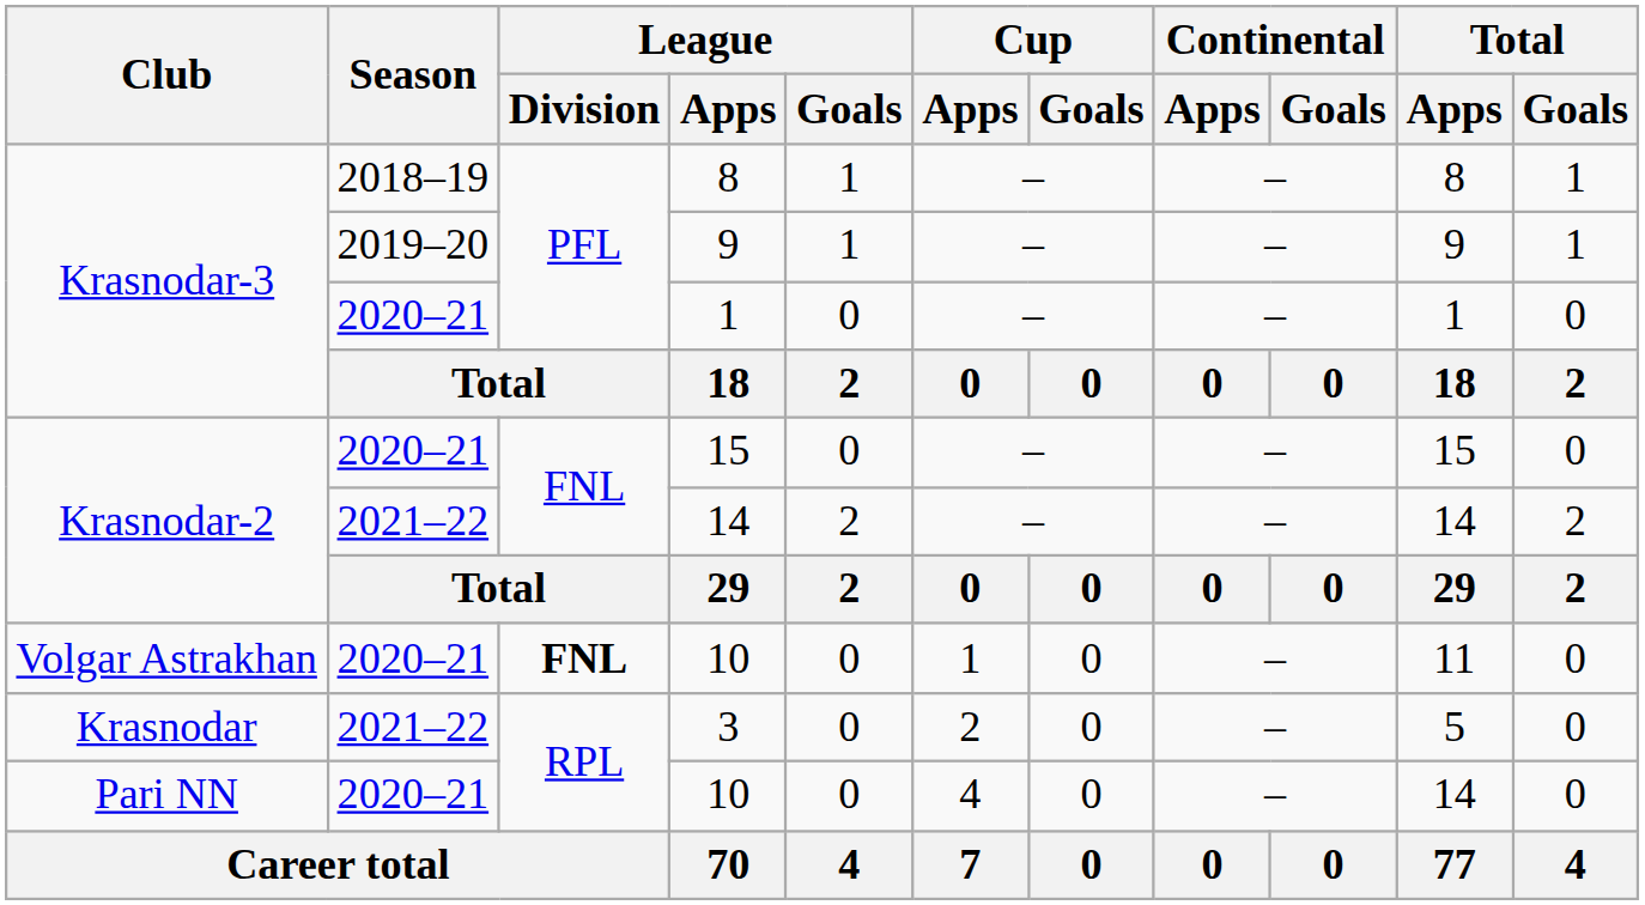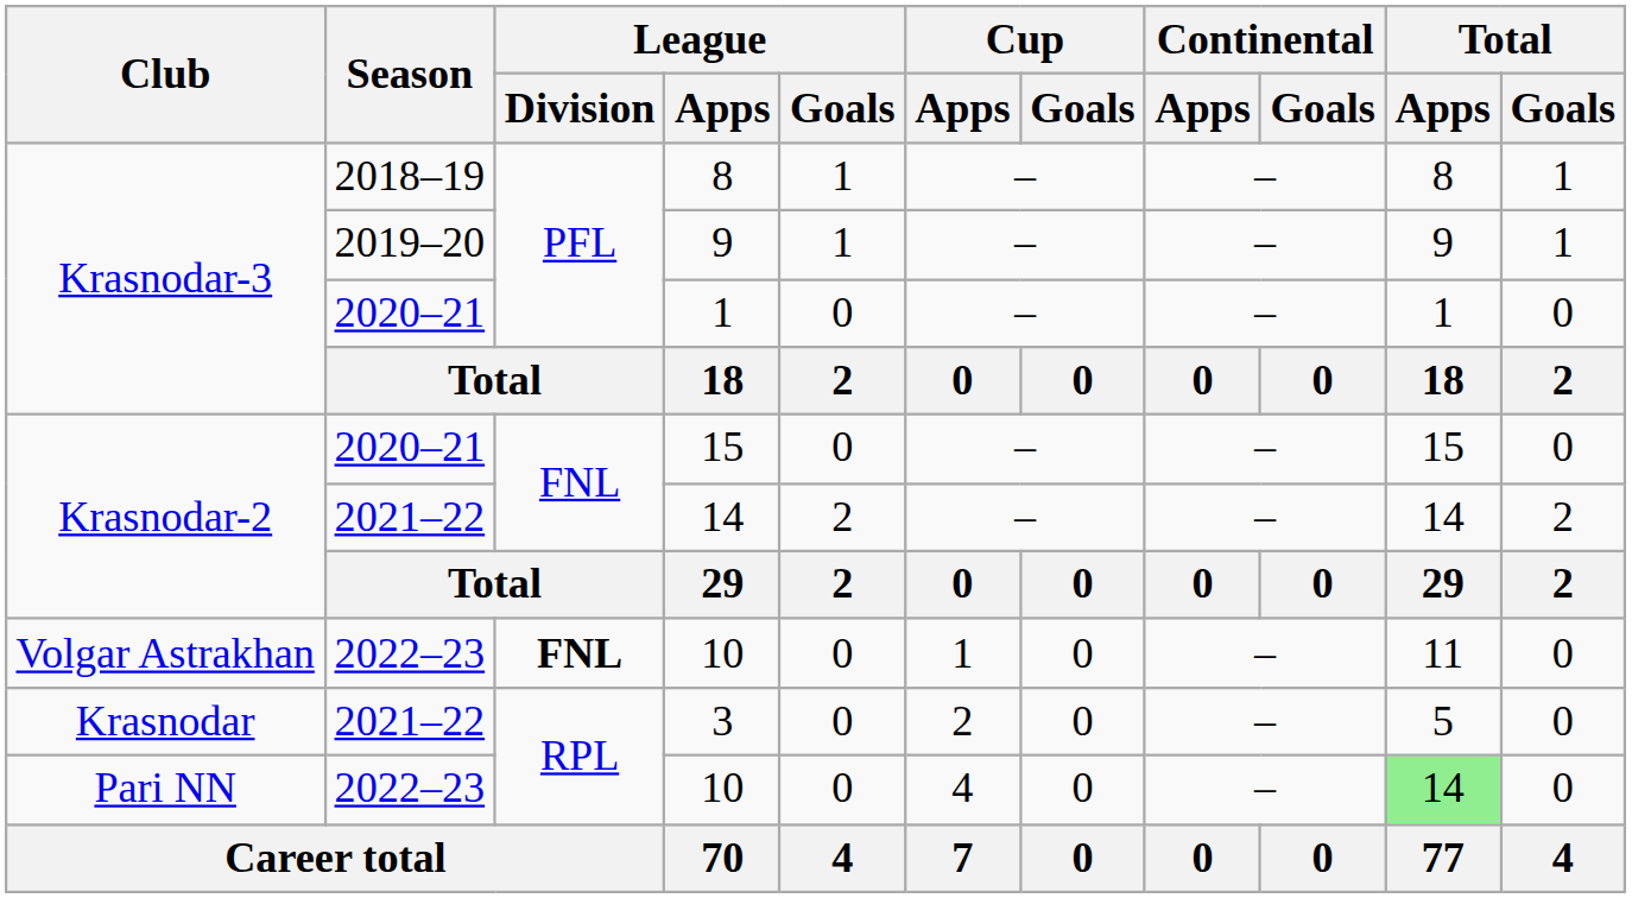Volgar Astrakhan / 10 | Season: 2020–21 -> 2022–23
Pari NN / 10 | Season: 2020–21 -> 2022–23
Pari NN / 10 | Total / Apps: no background -> lightgreen background
